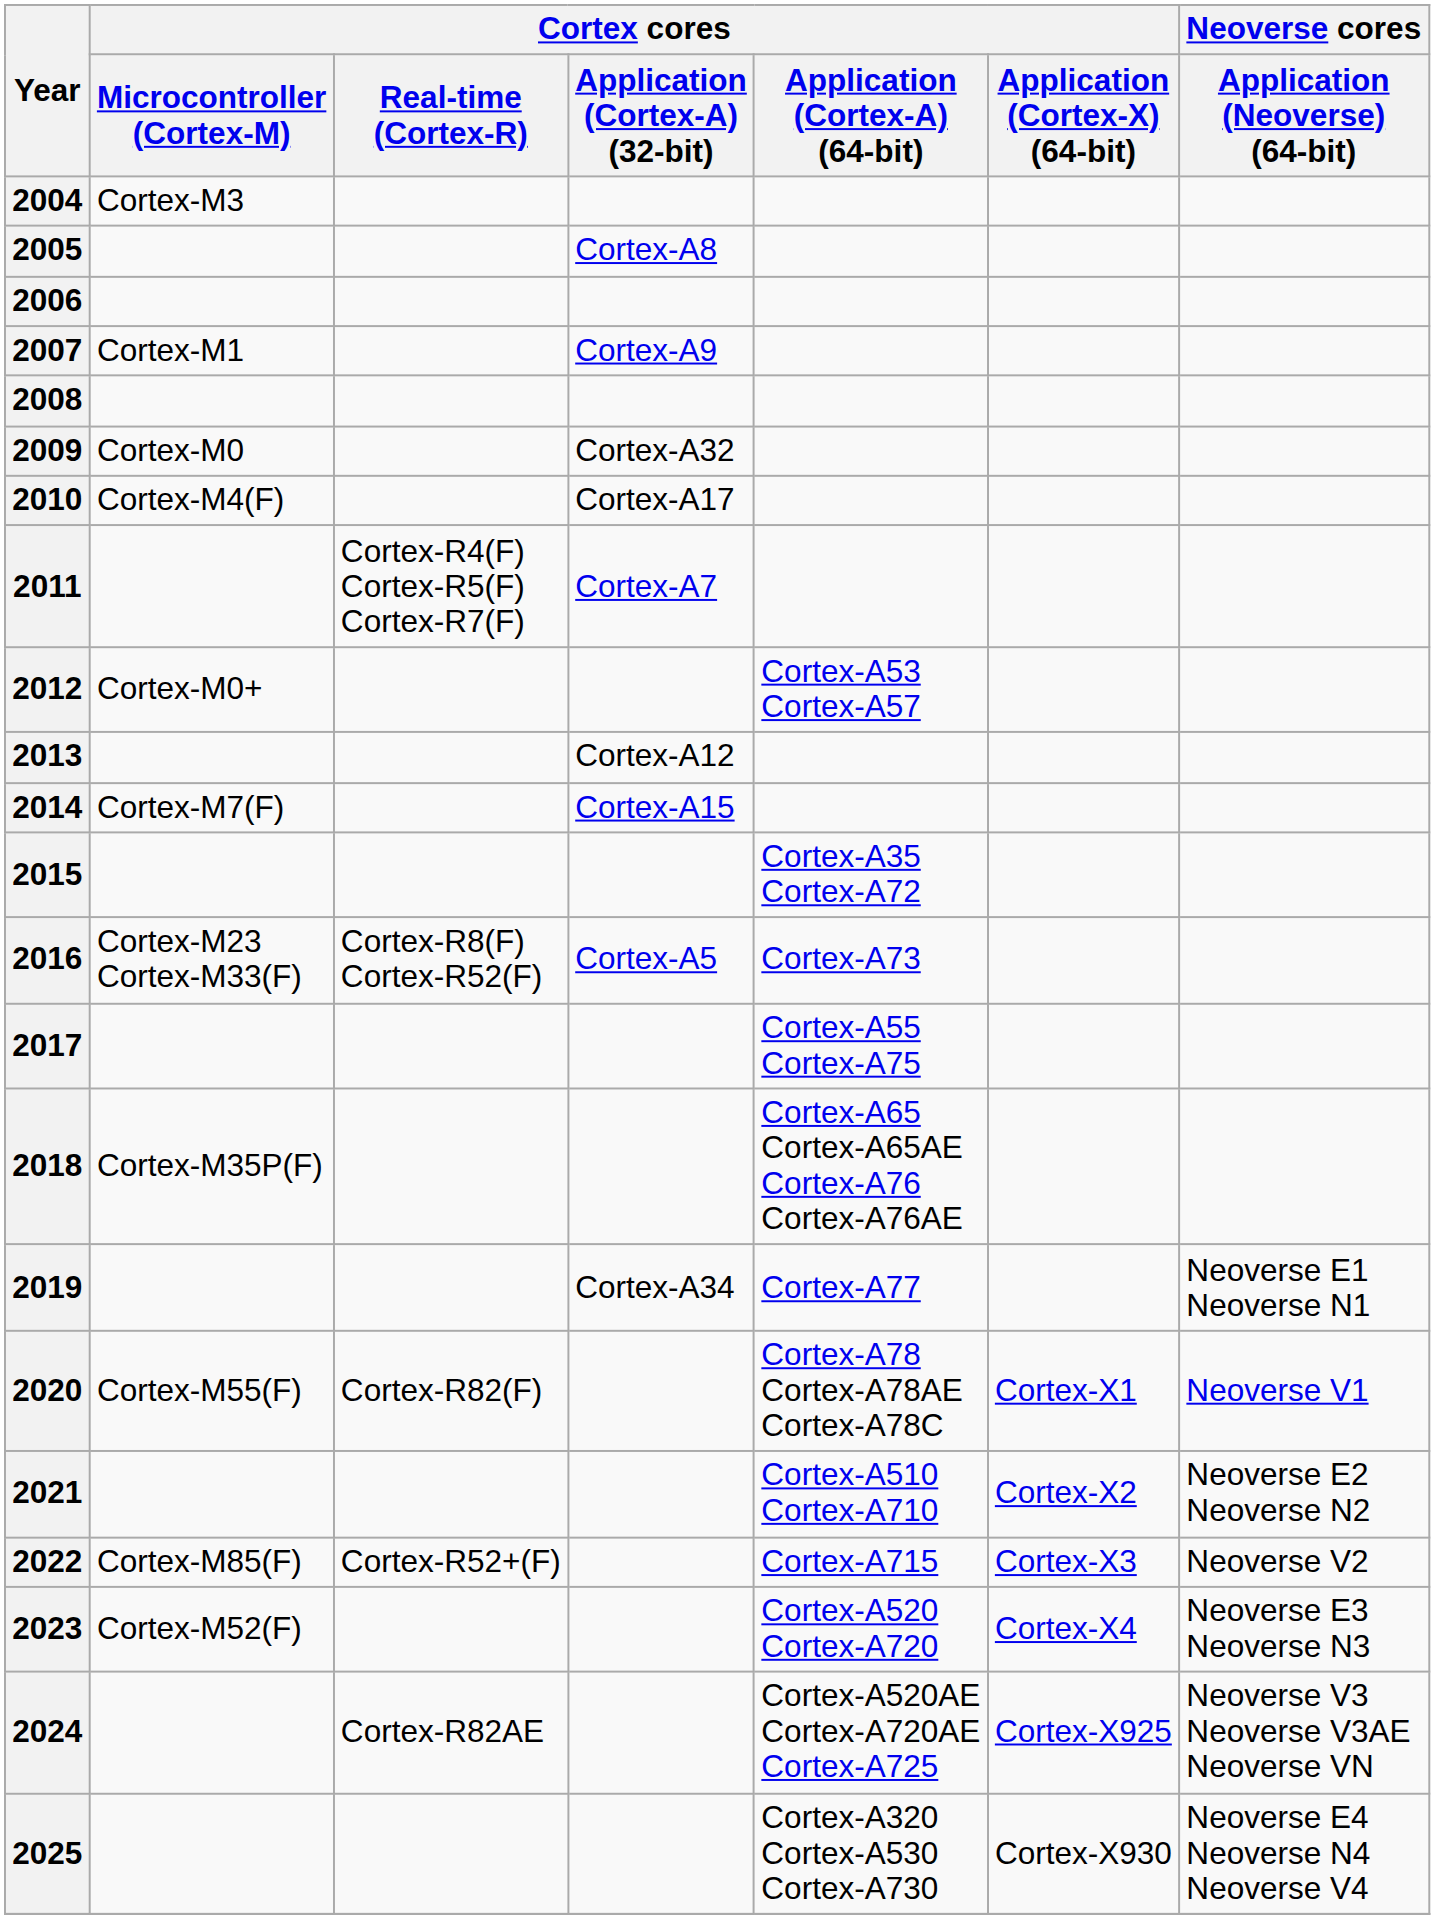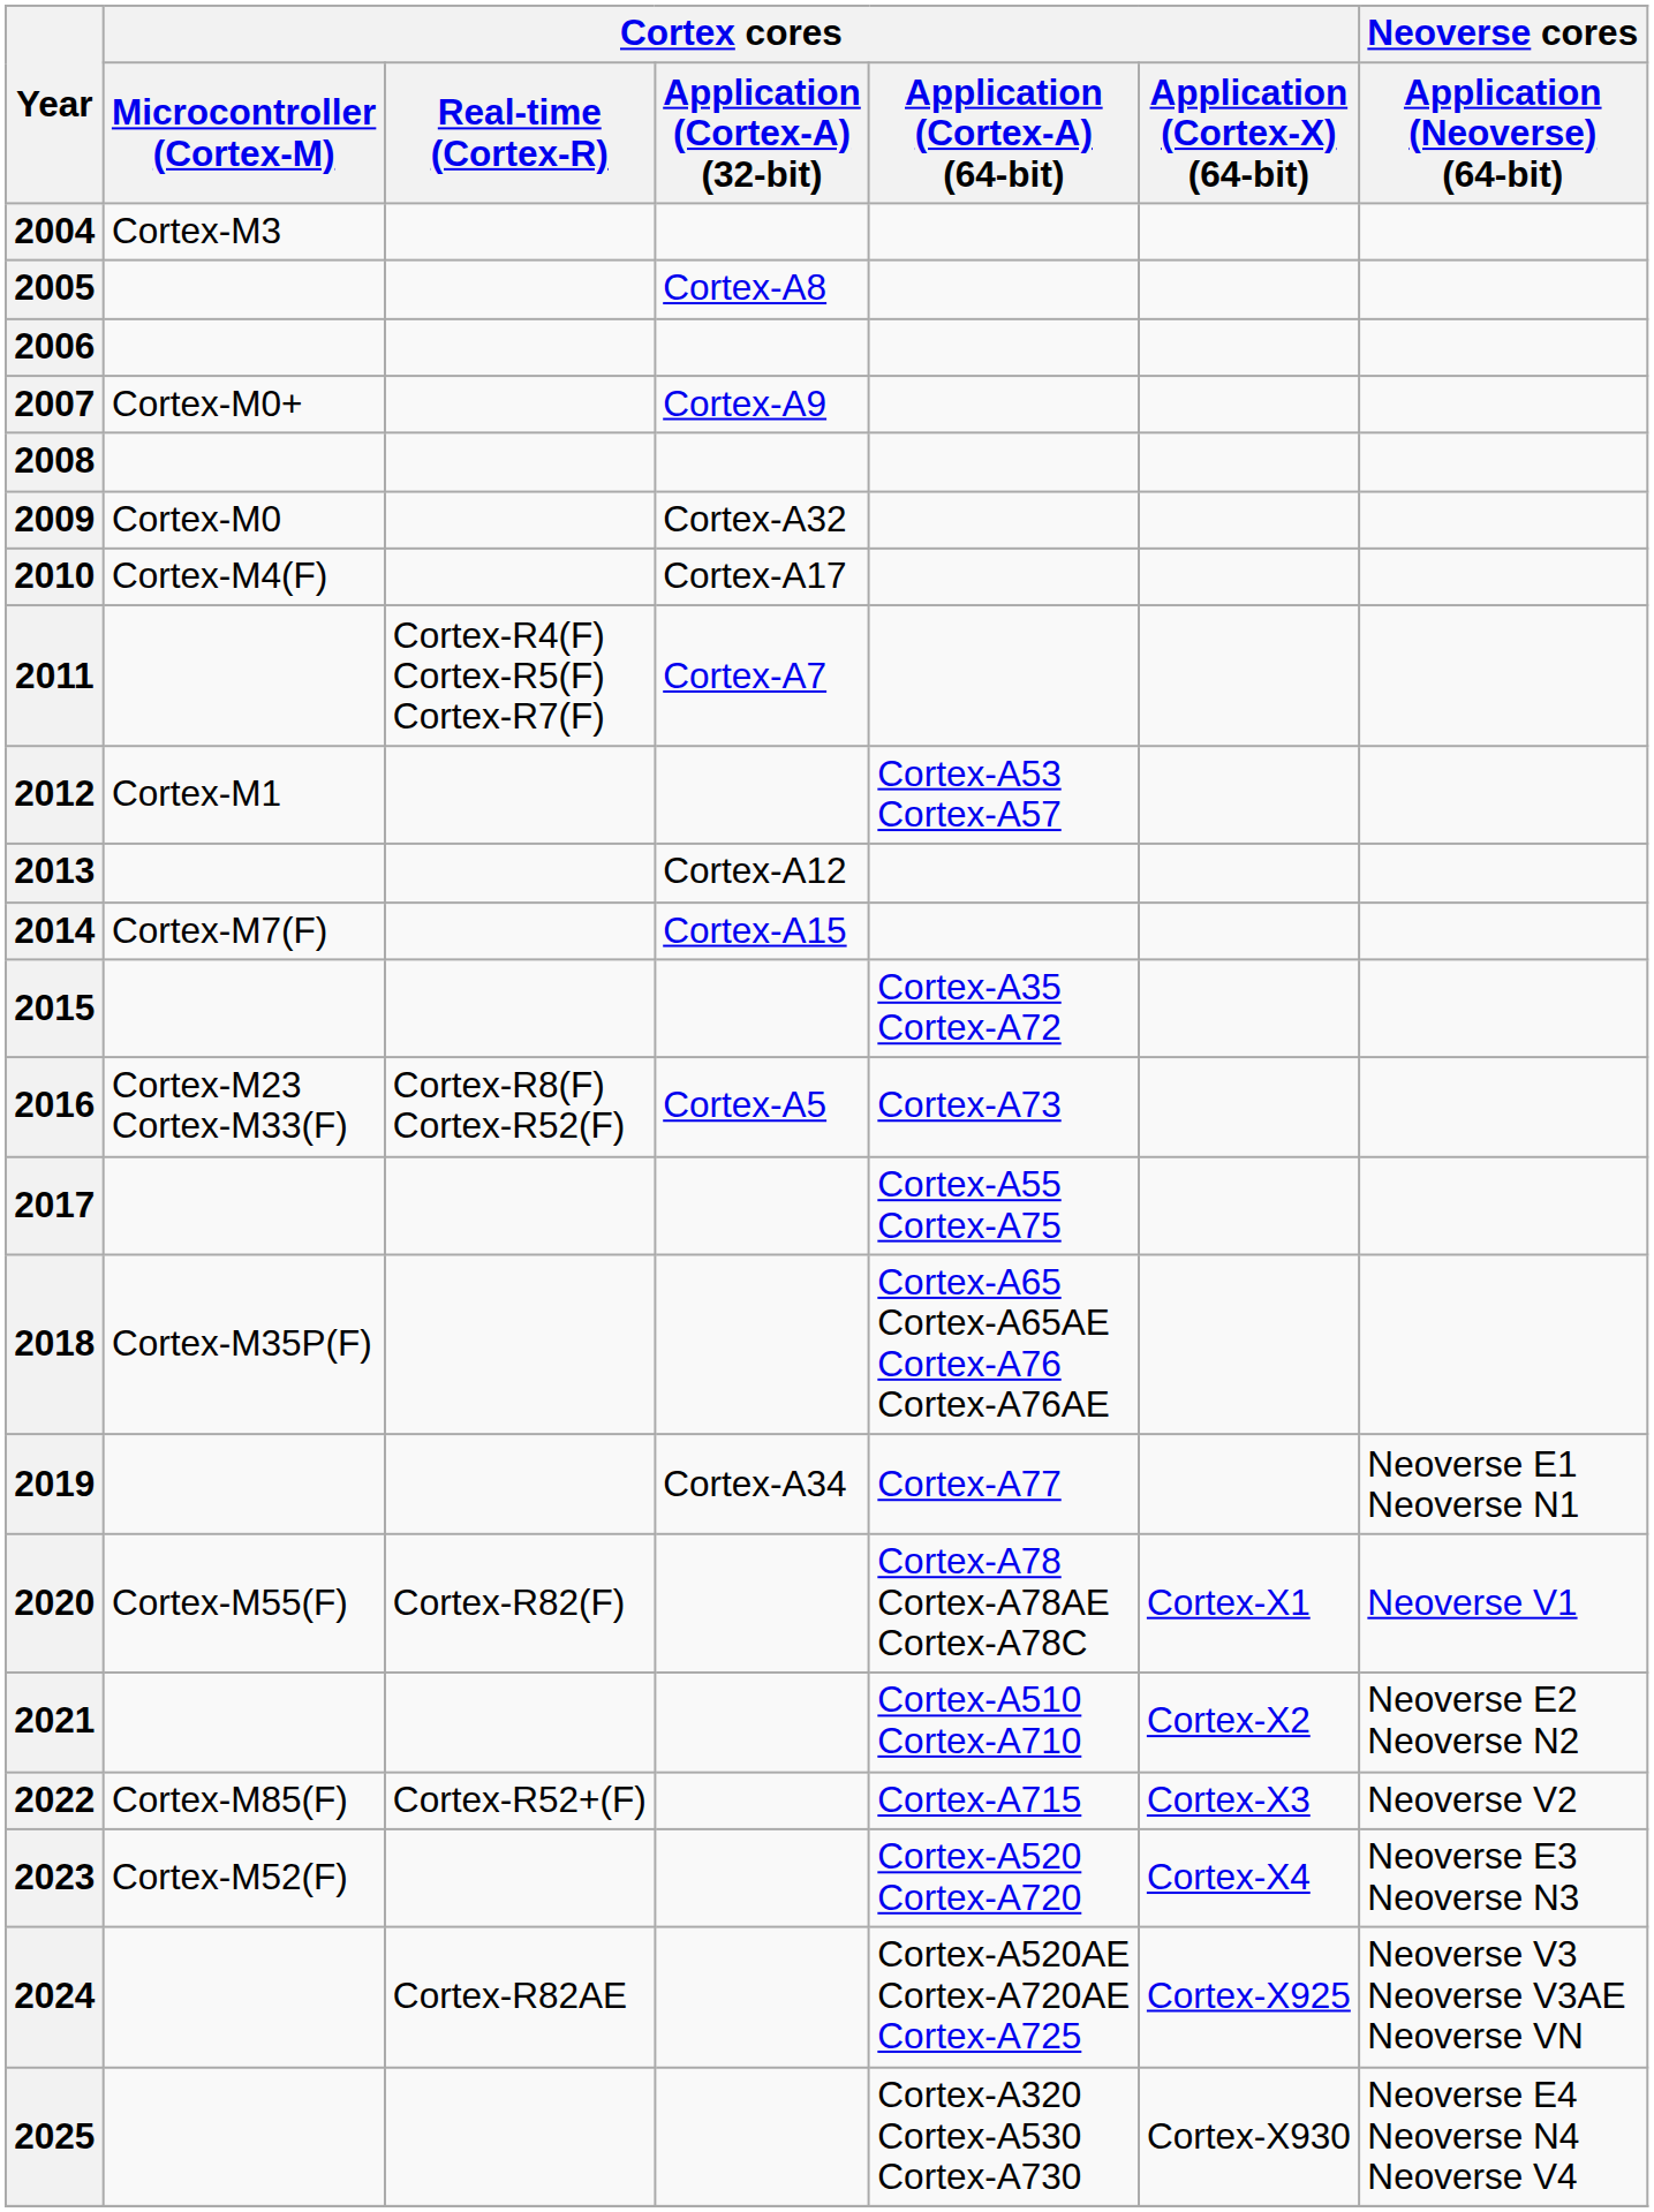2007 | Cortex cores / Microcontroller (Cortex-M): Cortex-M1 -> Cortex-M0+
2012 | Cortex cores / Microcontroller (Cortex-M): Cortex-M0+ -> Cortex-M1
